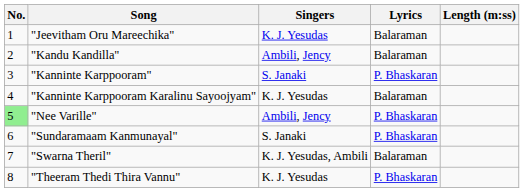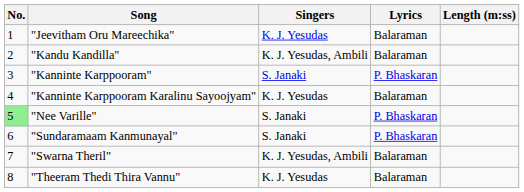"Kandu Kandilla" | Singers: Ambili, Jency -> K. J. Yesudas, Ambili
"Nee Varille" | Singers: Ambili, Jency -> S. Janaki
"Theeram Thedi Thira Vannu" | Lyrics: P. Bhaskaran -> Balaraman
